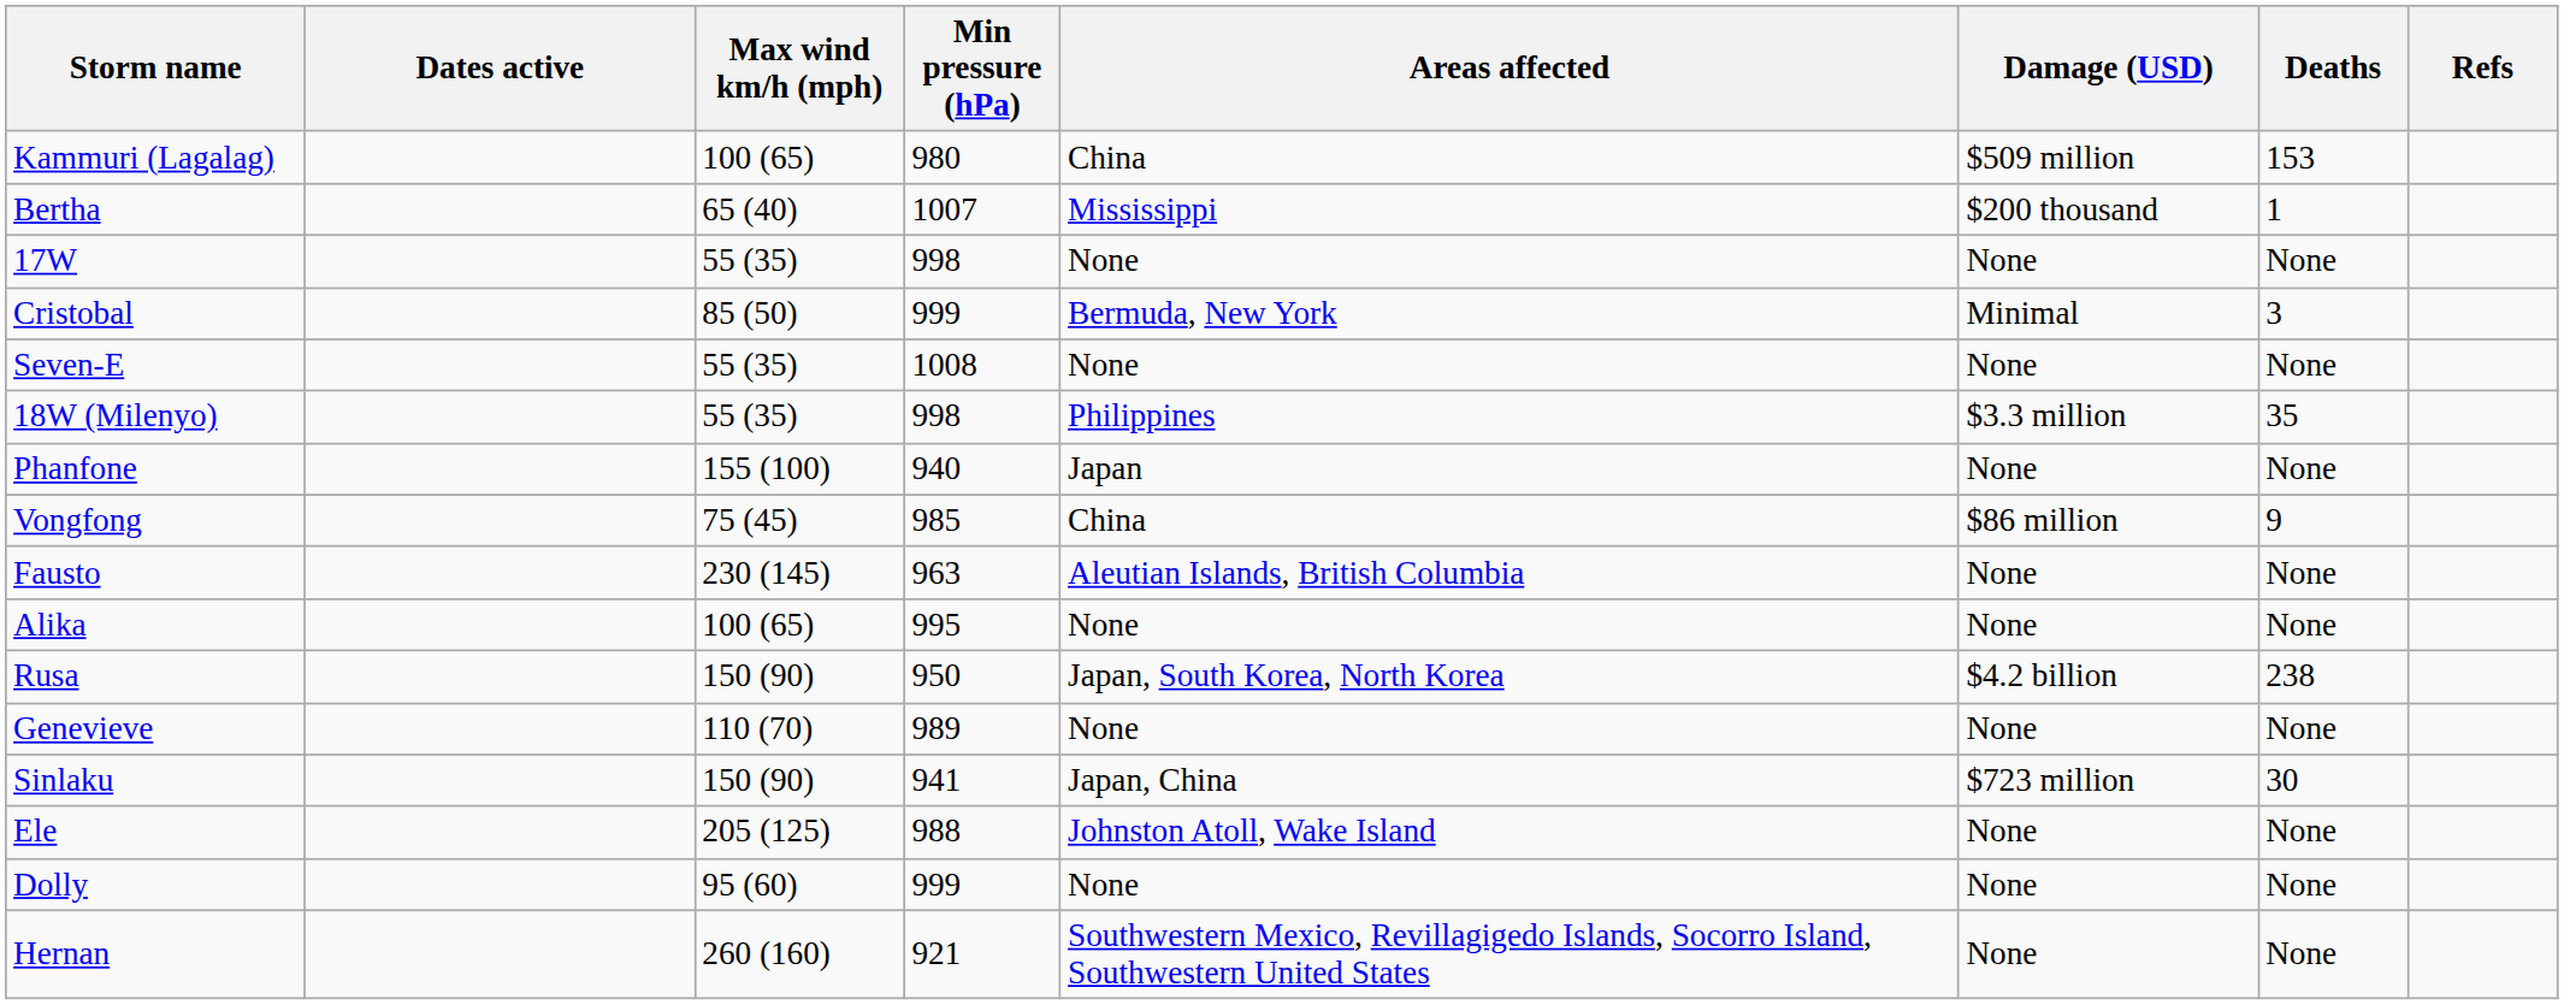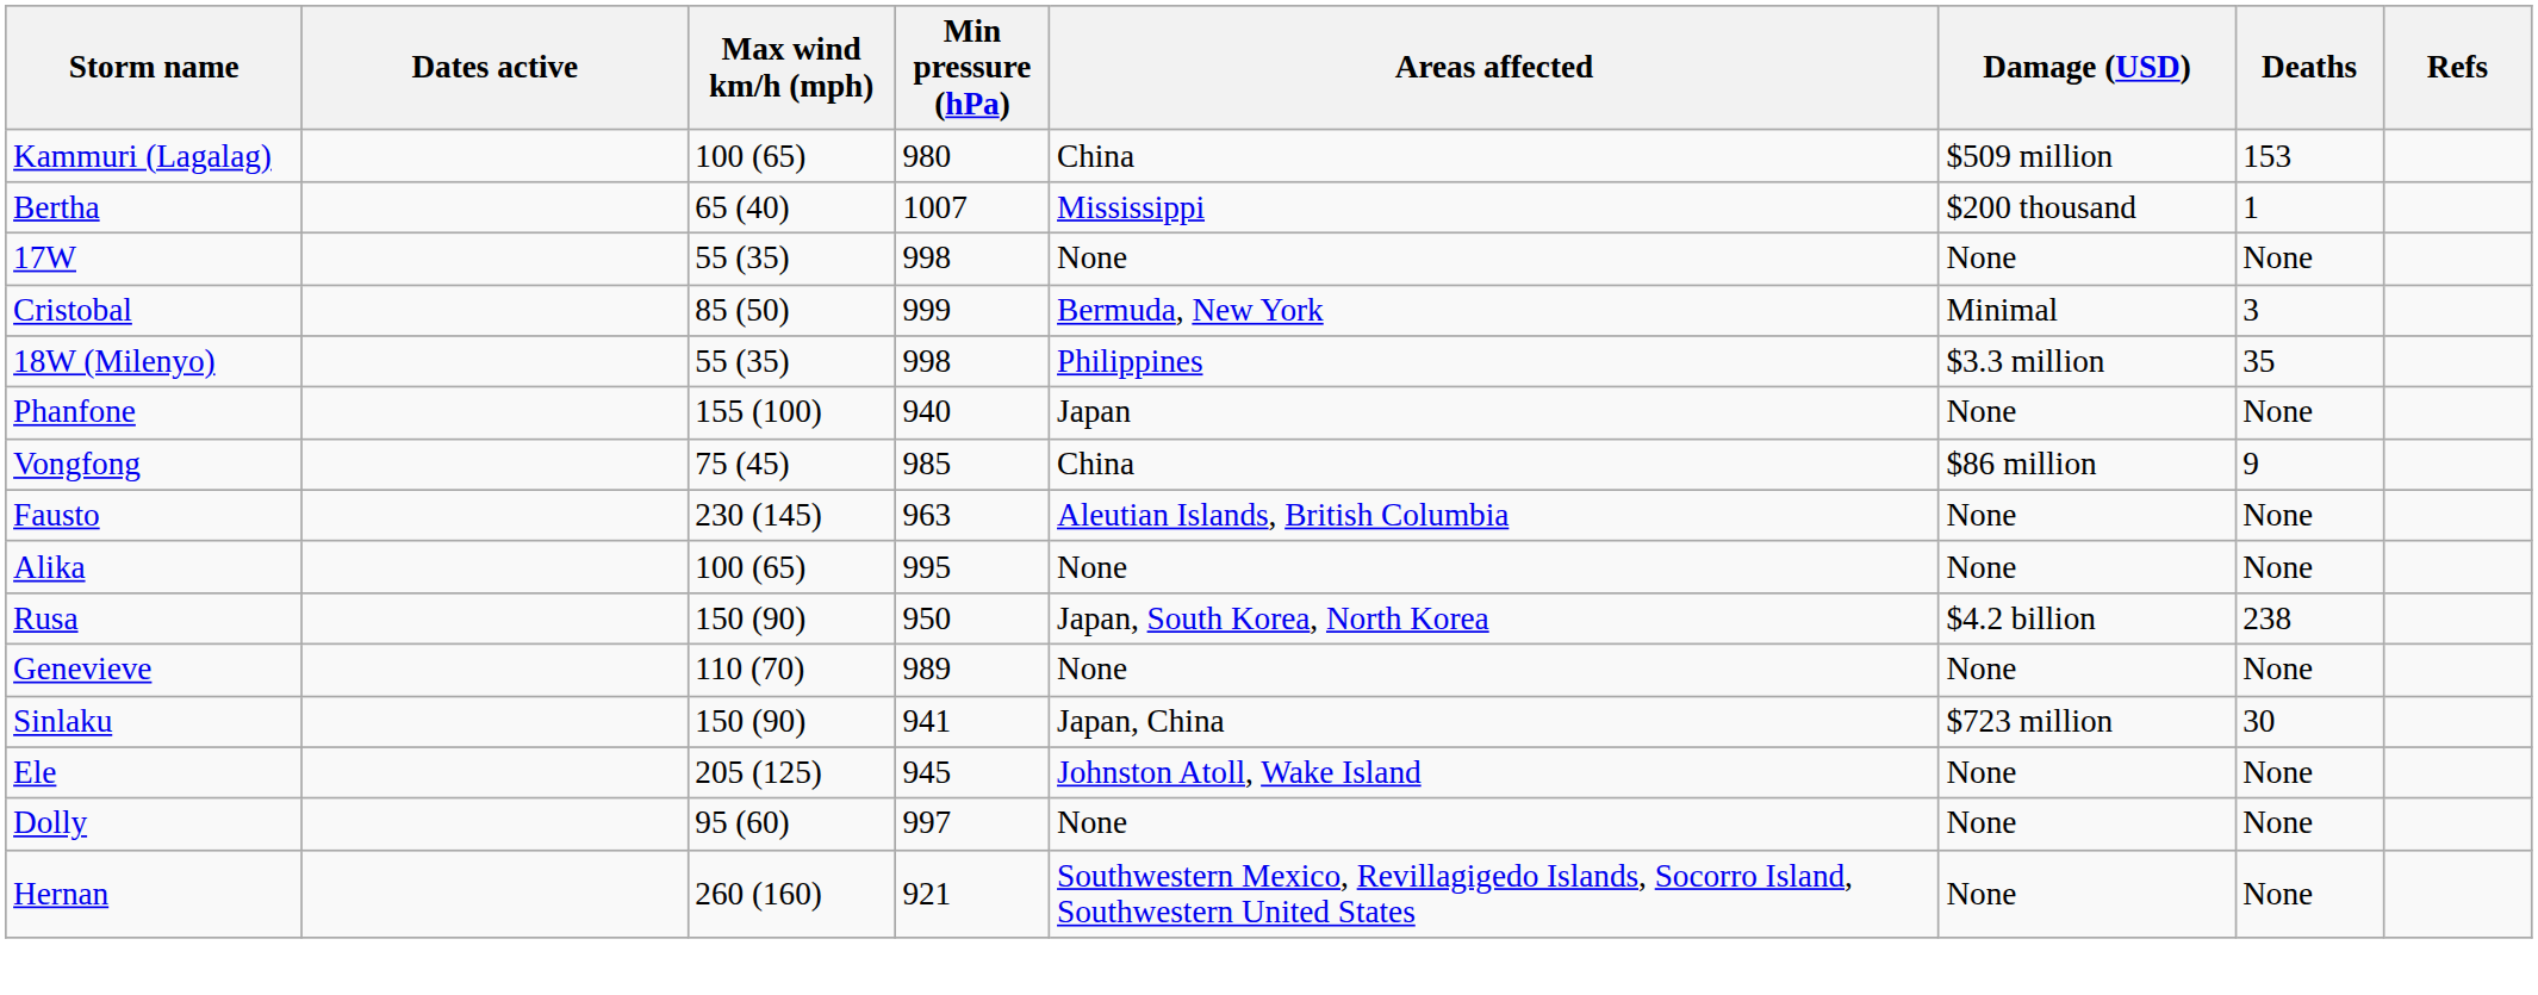- row: Seven-E | 55 (35) | 1008 | None | None | None
Ele | Min pressure (hPa): 988 -> 945
Dolly | Min pressure (hPa): 999 -> 997
